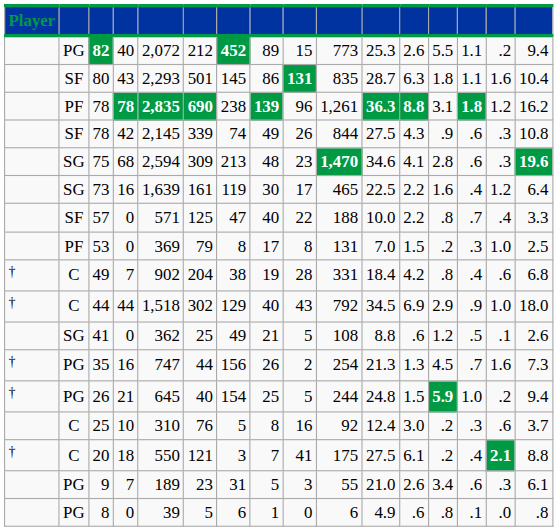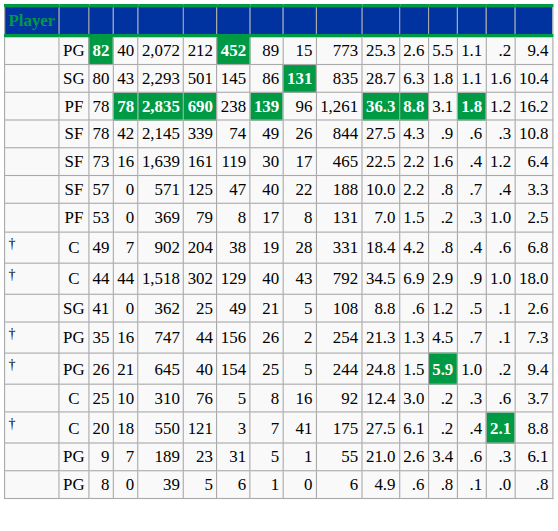80 | column 2: SF -> SG
- row: SG | 75 | 68 | 2,594 | 309 | 213 | 48 | 23 | 1,470 | 34.6 | 4.1 | 2.8 | .6 | .3 | 19.6
73 | column 2: SG -> SF
35 | column 15: 1.6 -> .1
9 | column 9: 3 -> 1
